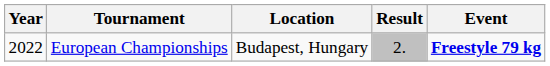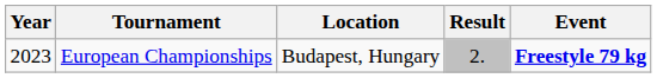European Championships | Year: 2022 -> 2023
